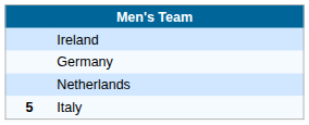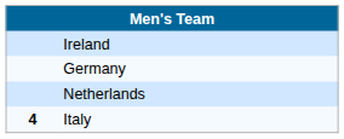Italy | column 1: 5 -> 4
